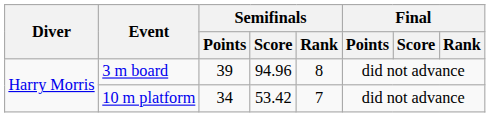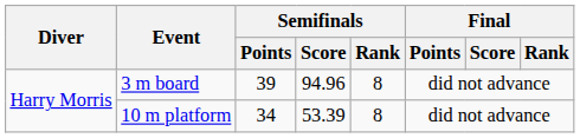10 m platform | Semifinals / Score: 53.42 -> 53.39
10 m platform | Semifinals / Rank: 7 -> 8
